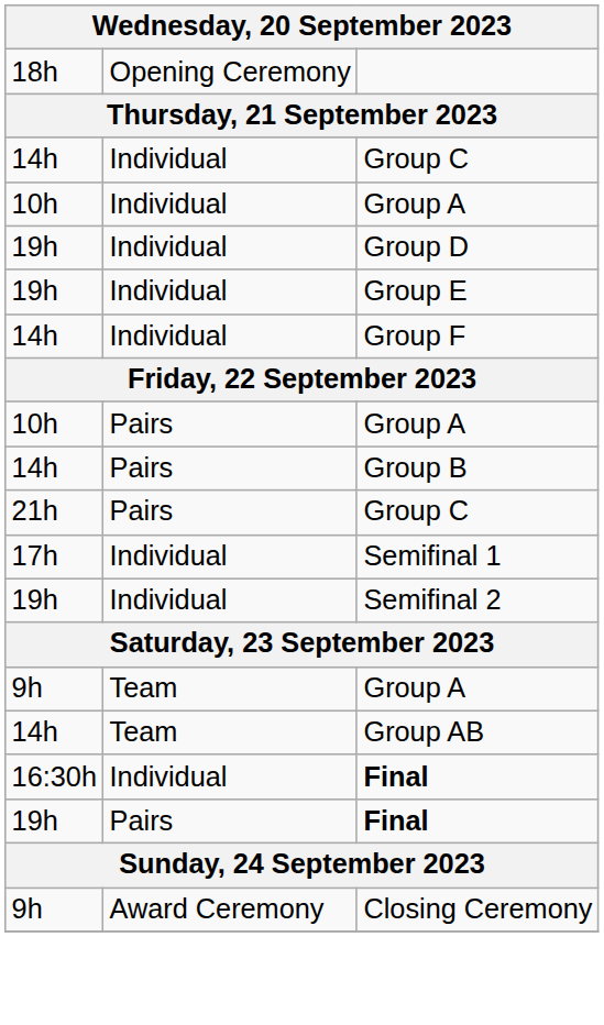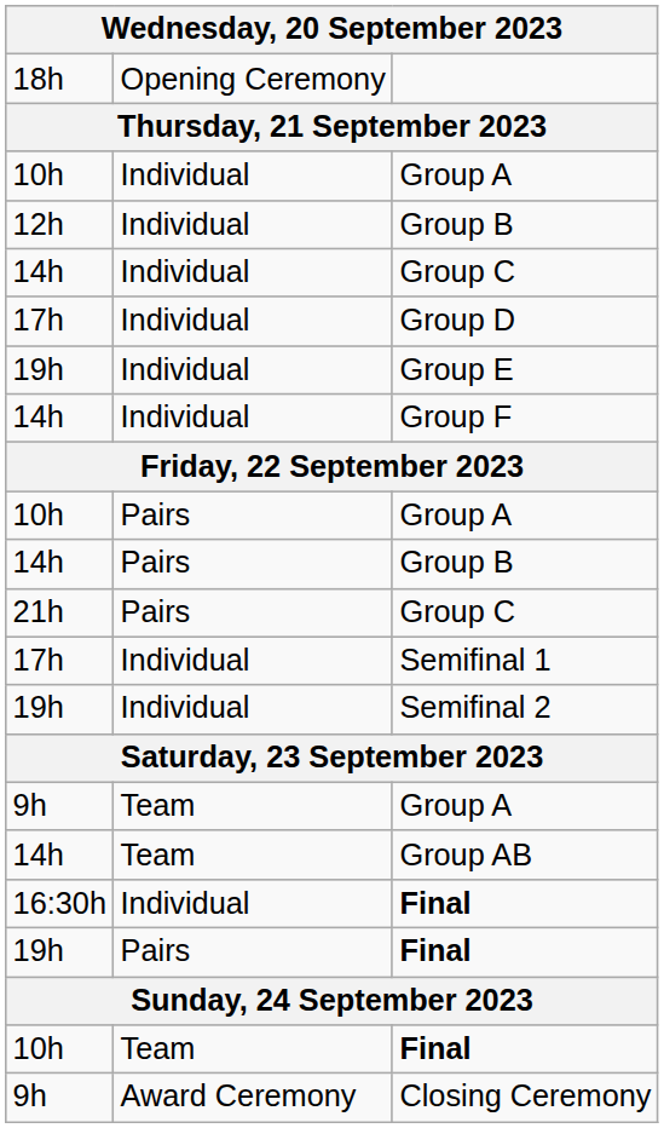rows swapped: Individual / Group A <-> Individual / Group C
+ row: 12h | Individual | Group B
Group D | column 1: 19h -> 17h
+ row: 10h | Team | Final
